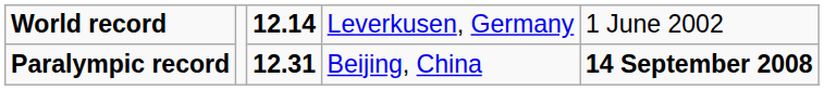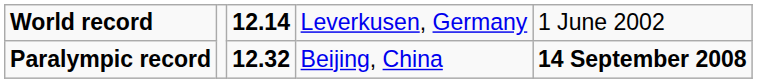Paralympic record | column 3: 12.31 -> 12.32
